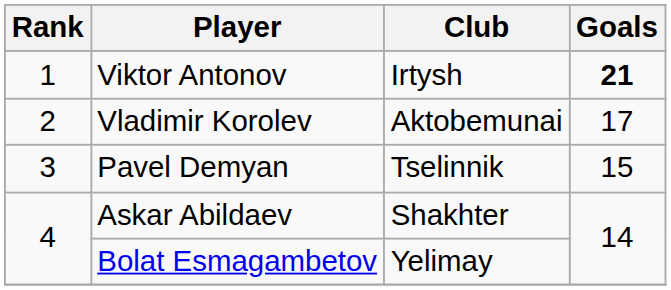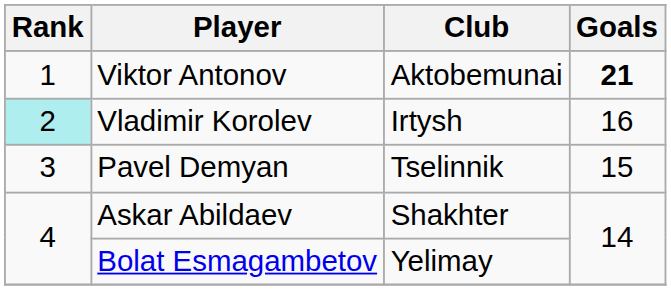Viktor Antonov | Club: Irtysh -> Aktobemunai
Vladimir Korolev | Rank: no background -> paleturquoise background
Vladimir Korolev | Club: Aktobemunai -> Irtysh
Vladimir Korolev | Goals: 17 -> 16
